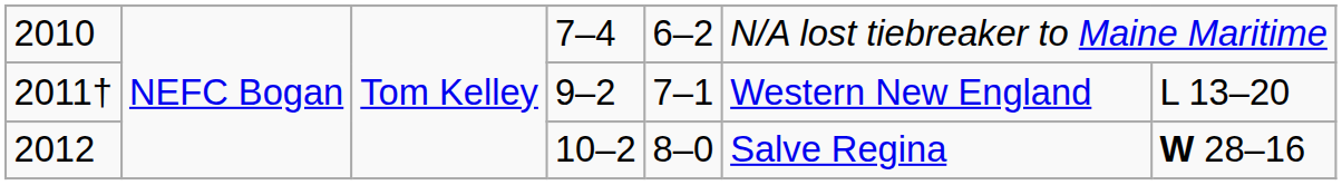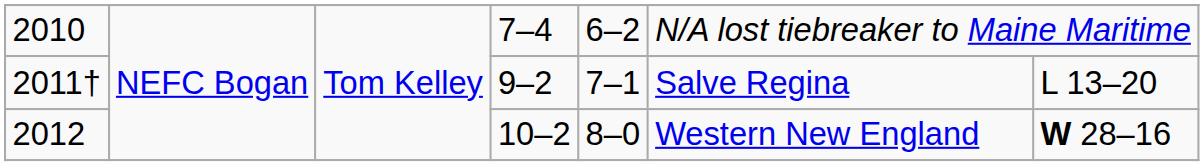2011† | column 6: Western New England -> Salve Regina
2012 | column 6: Salve Regina -> Western New England
